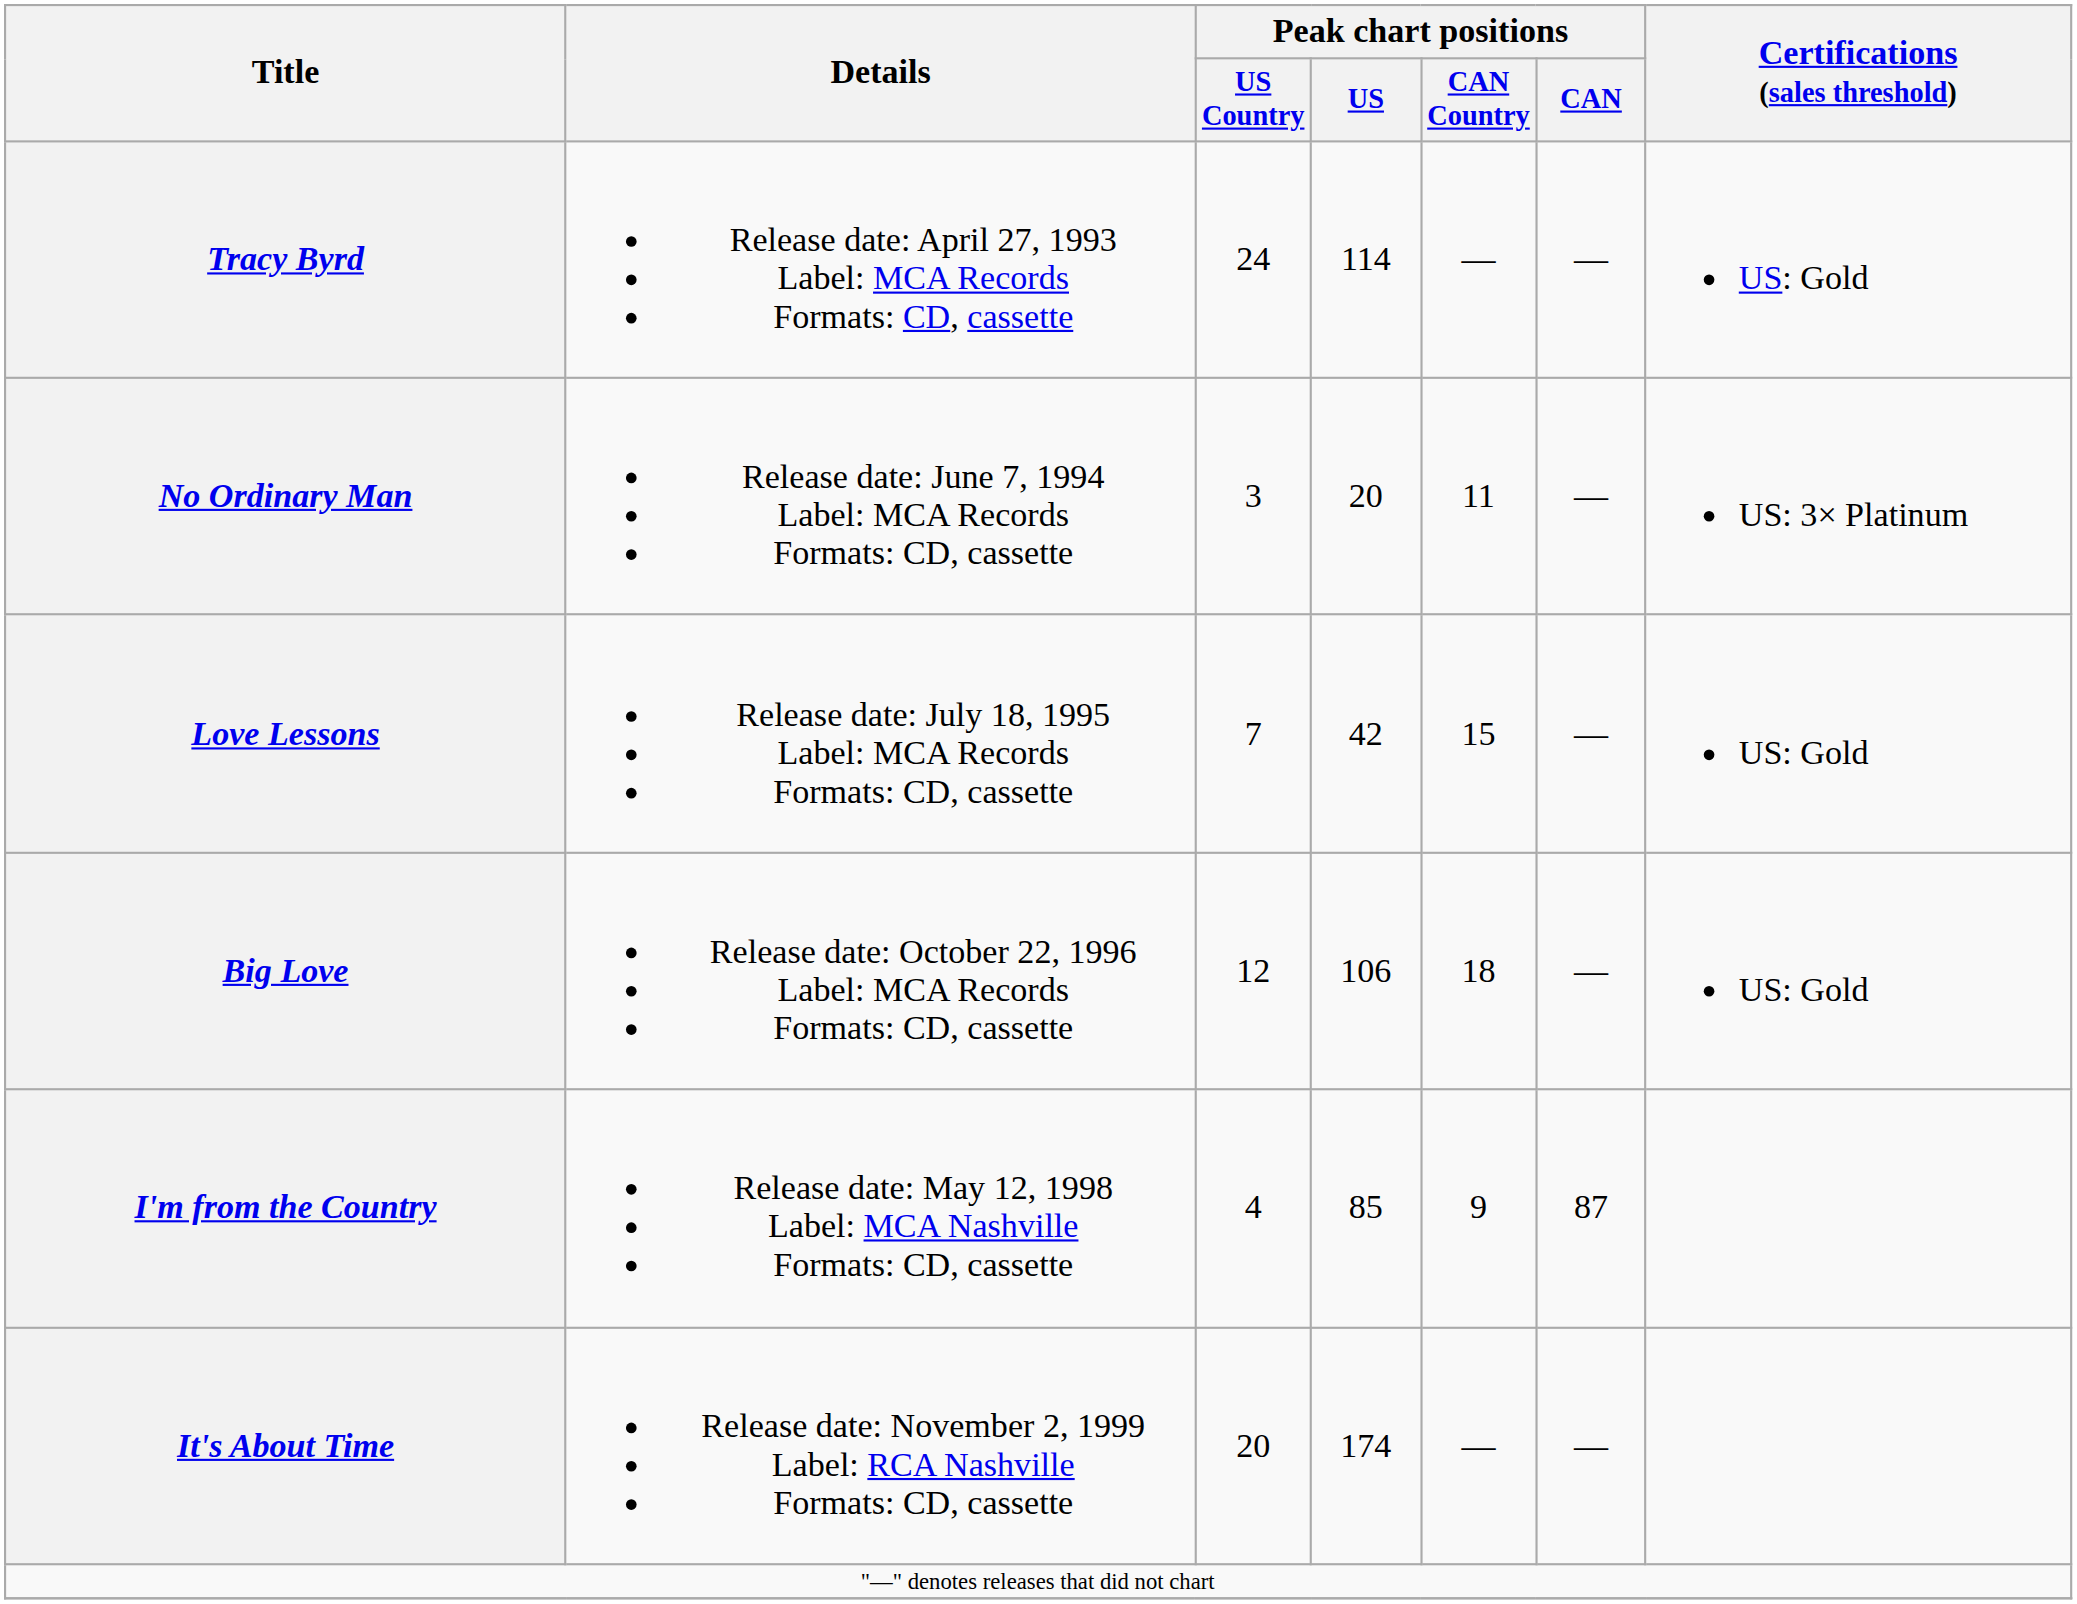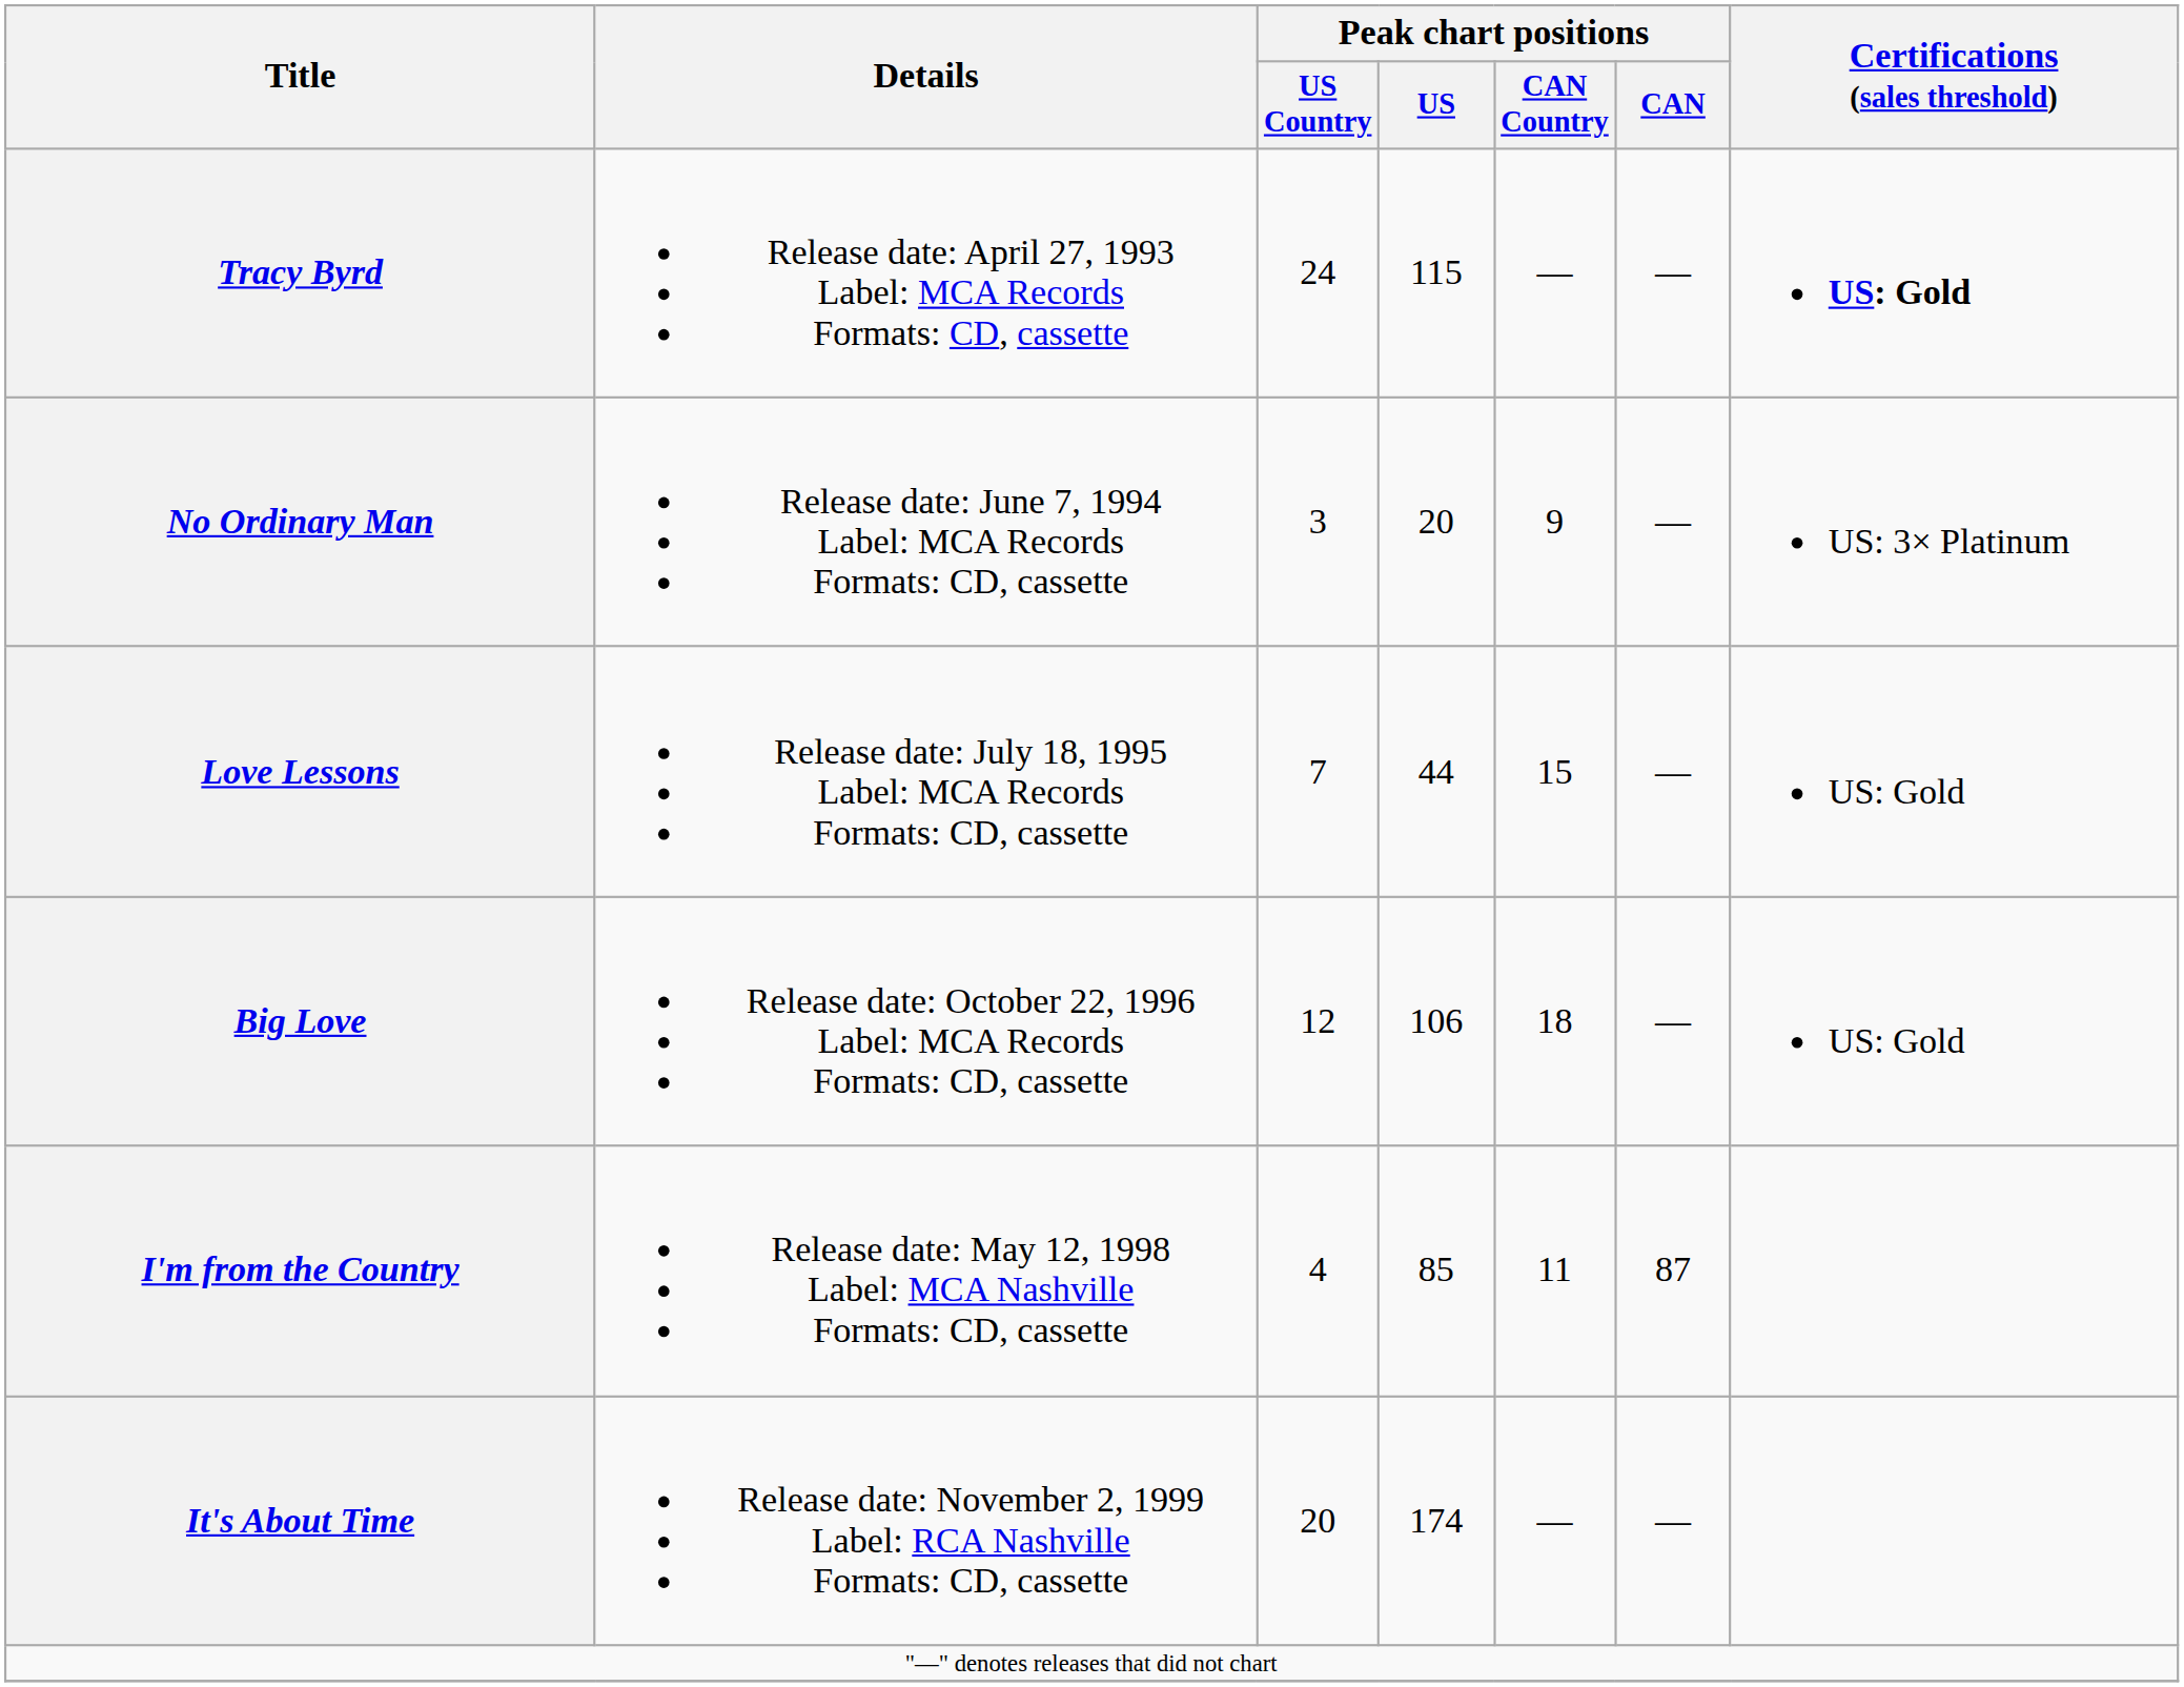Tracy Byrd | Peak chart positions / US: 114 -> 115
Tracy Byrd | Certifications (sales threshold): normal -> bold
No Ordinary Man | Peak chart positions / CAN Country: 11 -> 9
Love Lessons | Peak chart positions / US: 42 -> 44
I'm from the Country | Peak chart positions / CAN Country: 9 -> 11
